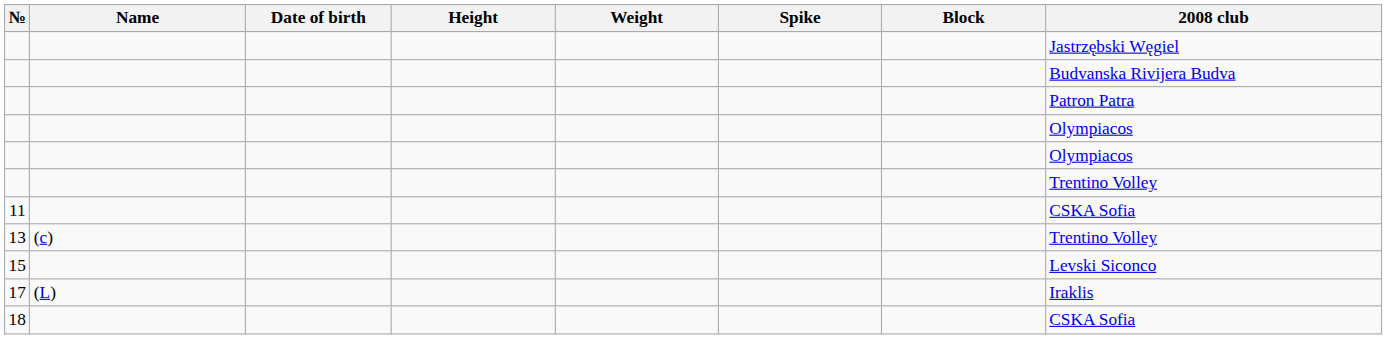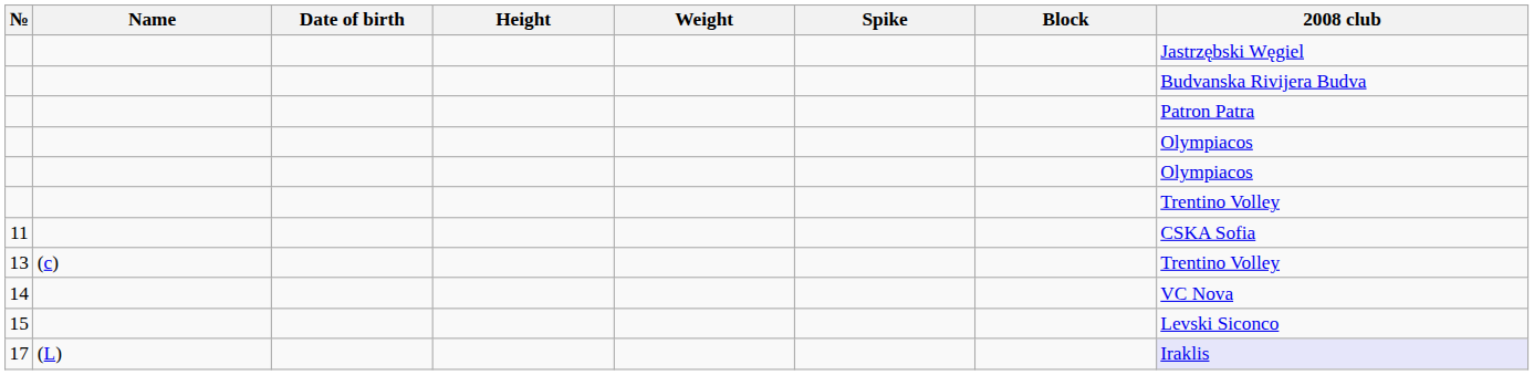+ row: 14 | VC Nova
17 | 2008 club: no background -> lavender background
- row: 18 | CSKA Sofia
